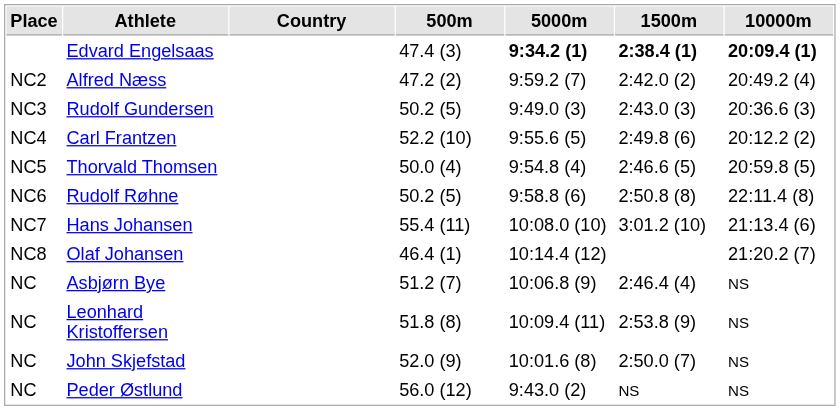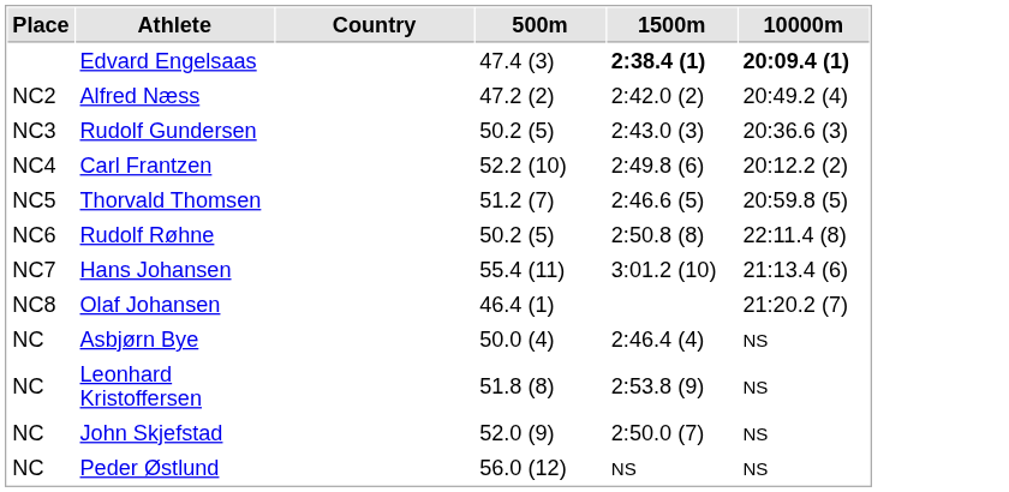- column: 5000m | 9:34.2 (1) | 9:59.2 (7) | 9:49.0 (3) | 9:55.6 (5) | 9:54.8 (4) | 9:58.8 (6) | 10:08.0 (10) | 10:14.4 (12) | 10:06.8 (9) | 10:09.4 (11) | 10:01.6 (8) | 9:43.0 (2)
Thorvald Thomsen | 500m: 50.0 (4) -> 51.2 (7)
Asbjørn Bye | 500m: 51.2 (7) -> 50.0 (4)
